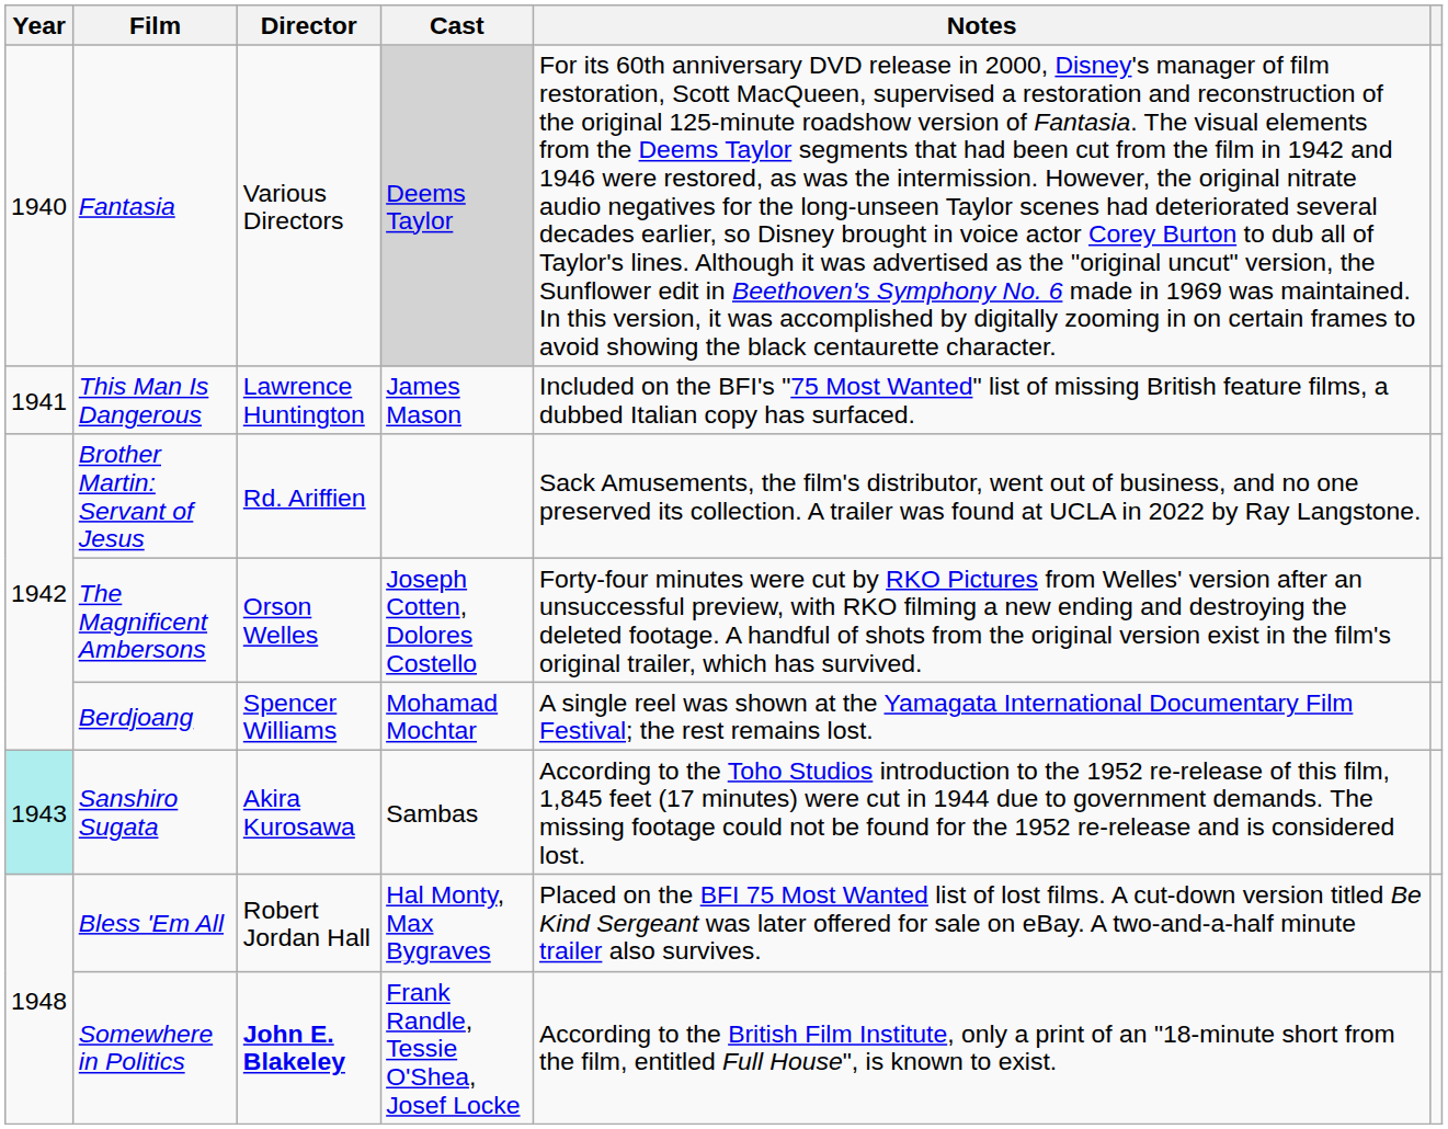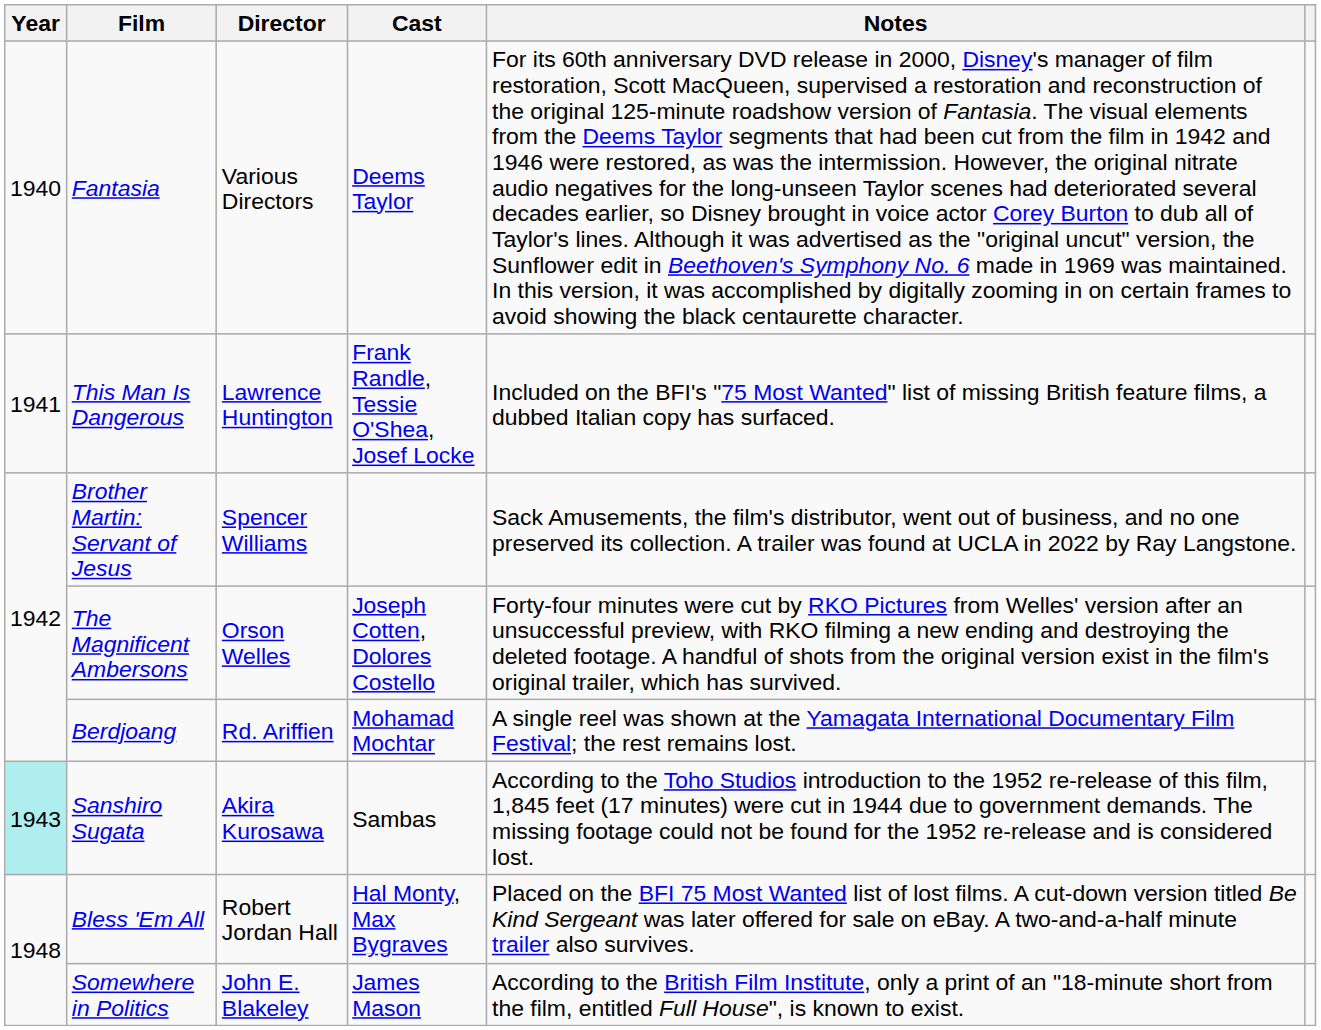Fantasia | Cast: lightgrey background -> no background
This Man Is Dangerous | Cast: James Mason -> Frank Randle, Tessie O'Shea, Josef Locke
Brother Martin: Servant of Jesus | Director: Rd. Ariffien -> Spencer Williams
Berdjoang | Director: Spencer Williams -> Rd. Ariffien
Somewhere in Politics | Director: bold -> normal
Somewhere in Politics | Cast: Frank Randle, Tessie O'Shea, Josef Locke -> James Mason
